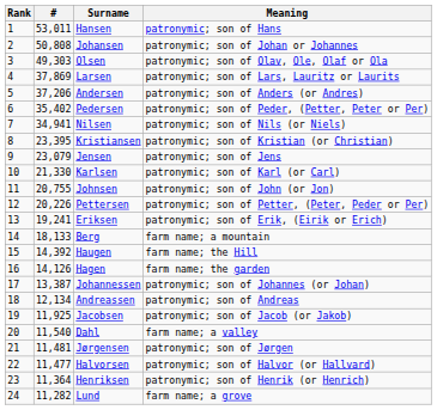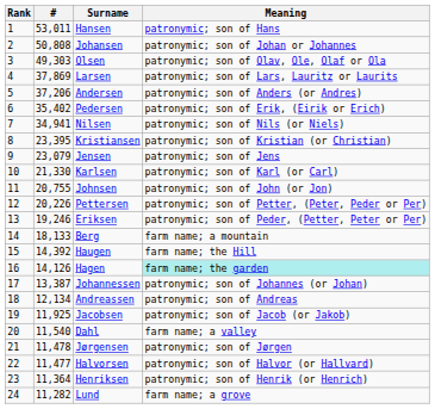Pedersen | Meaning: patronymic; son of Peder, (Petter, Peter or Per) -> patronymic; son of Erik, (Eirik or Erich)
Eriksen | #: 19,241 -> 19,246
Eriksen | Meaning: patronymic; son of Erik, (Eirik or Erich) -> patronymic; son of Peder, (Petter, Peter or Per)
Hagen | Meaning: no background -> paleturquoise background
Jørgensen | #: 11,481 -> 11,478
